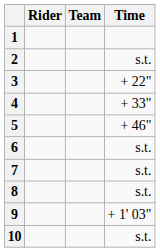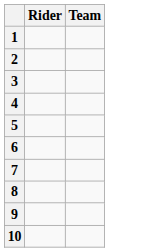- column: Time | s.t. | + 22" | + 33" | + 46" | s.t. | s.t. | s.t. | + 1' 03" | s.t.
